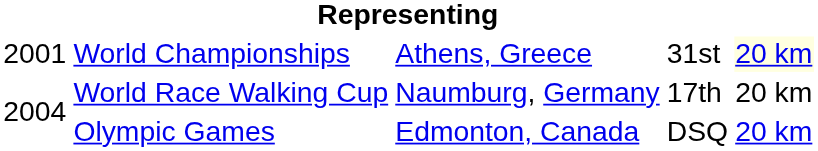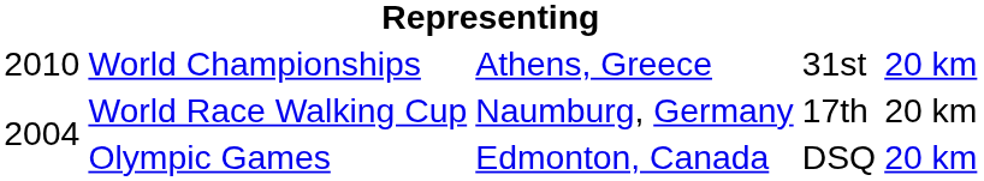World Championships | column 1: 2001 -> 2010
World Championships | column 5: lightyellow background -> no background
